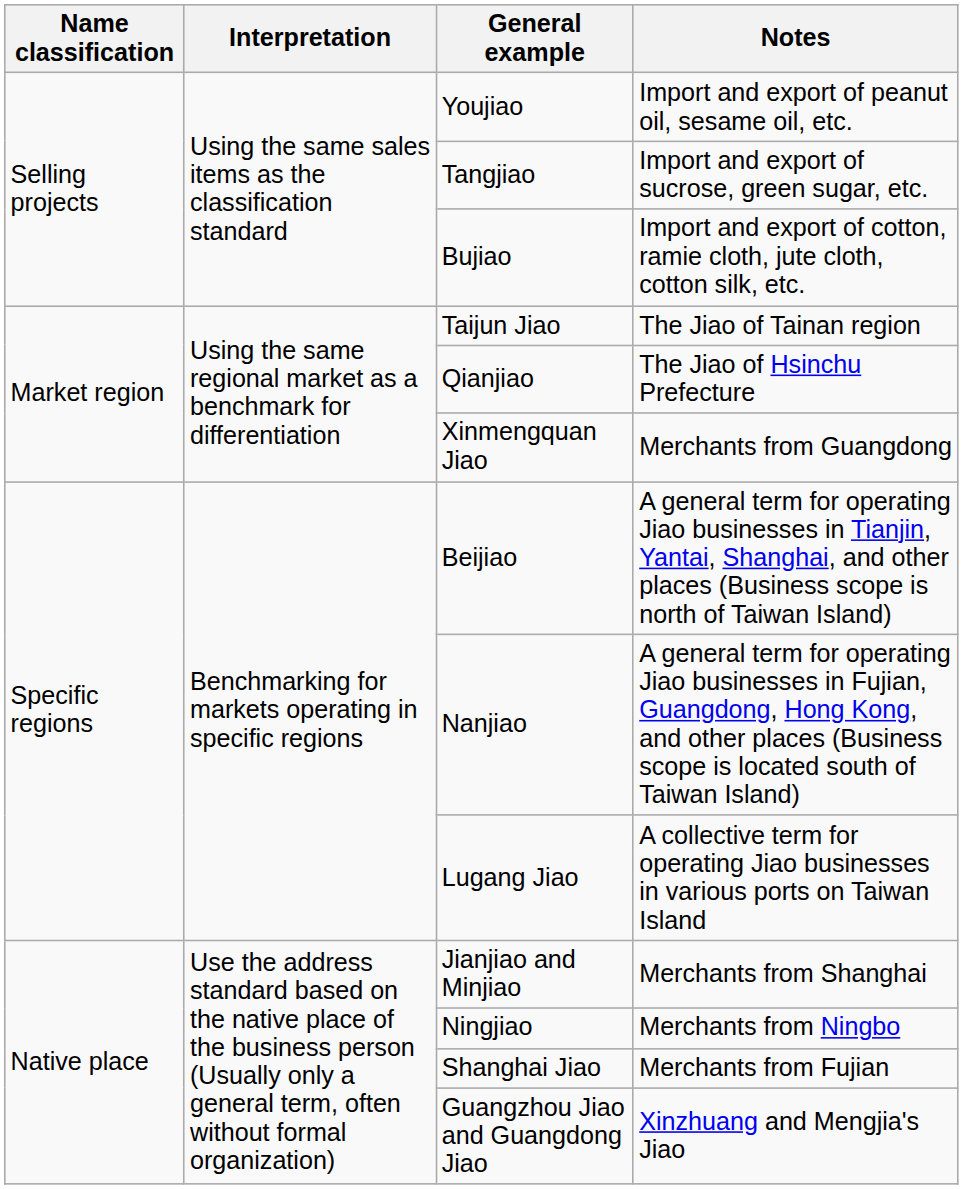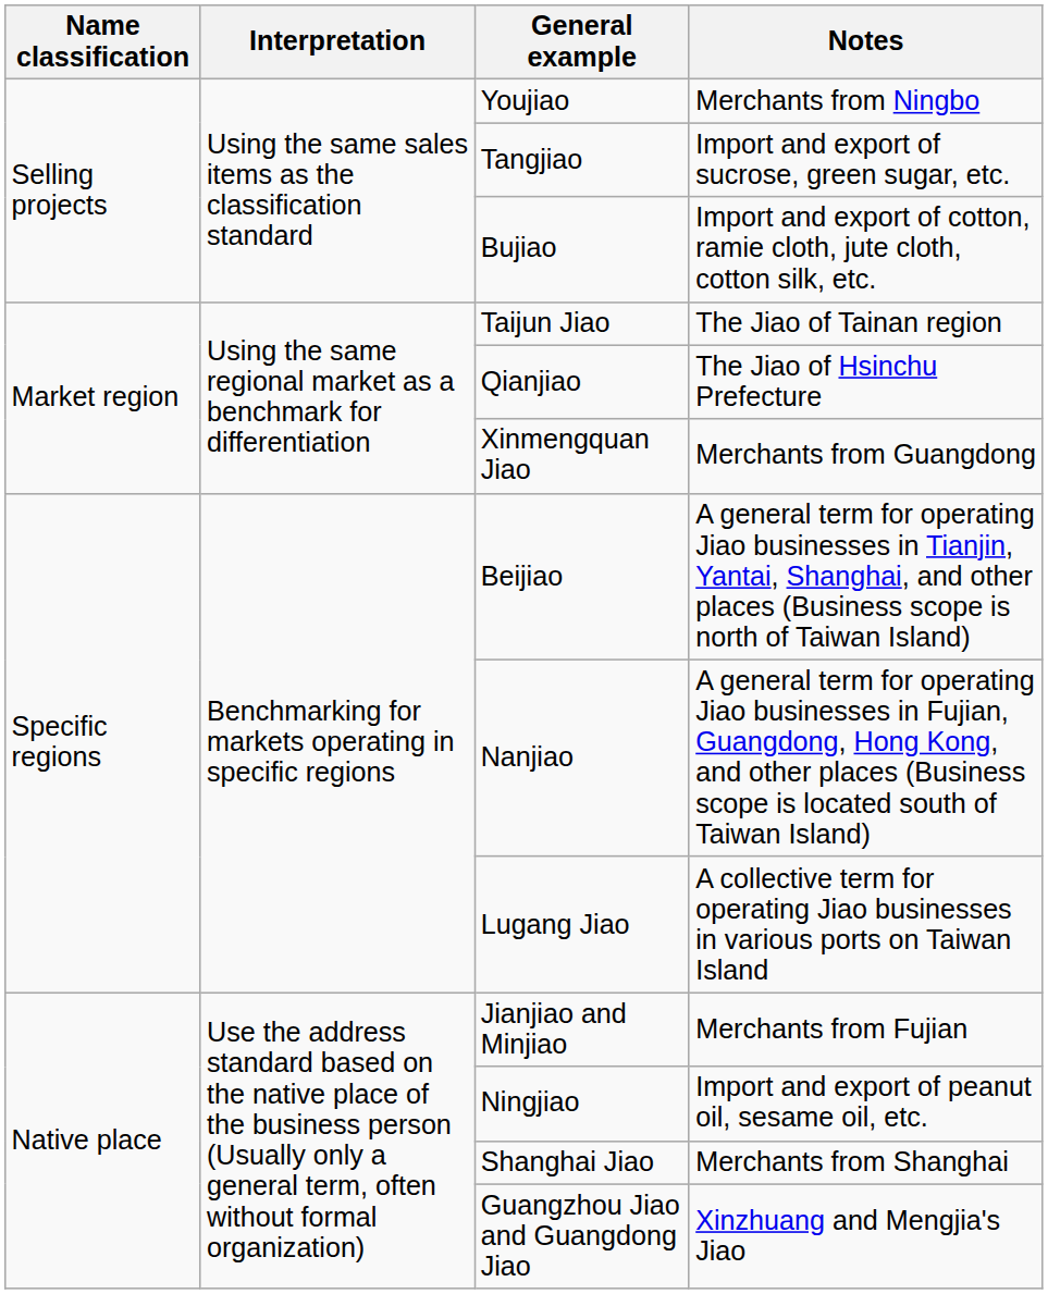Youjiao | Notes: Import and export of peanut oil, sesame oil, etc. -> Merchants from Ningbo
Jianjiao and Minjiao | Notes: Merchants from Shanghai -> Merchants from Fujian
Ningjiao | Notes: Merchants from Ningbo -> Import and export of peanut oil, sesame oil, etc.
Shanghai Jiao | Notes: Merchants from Fujian -> Merchants from Shanghai
